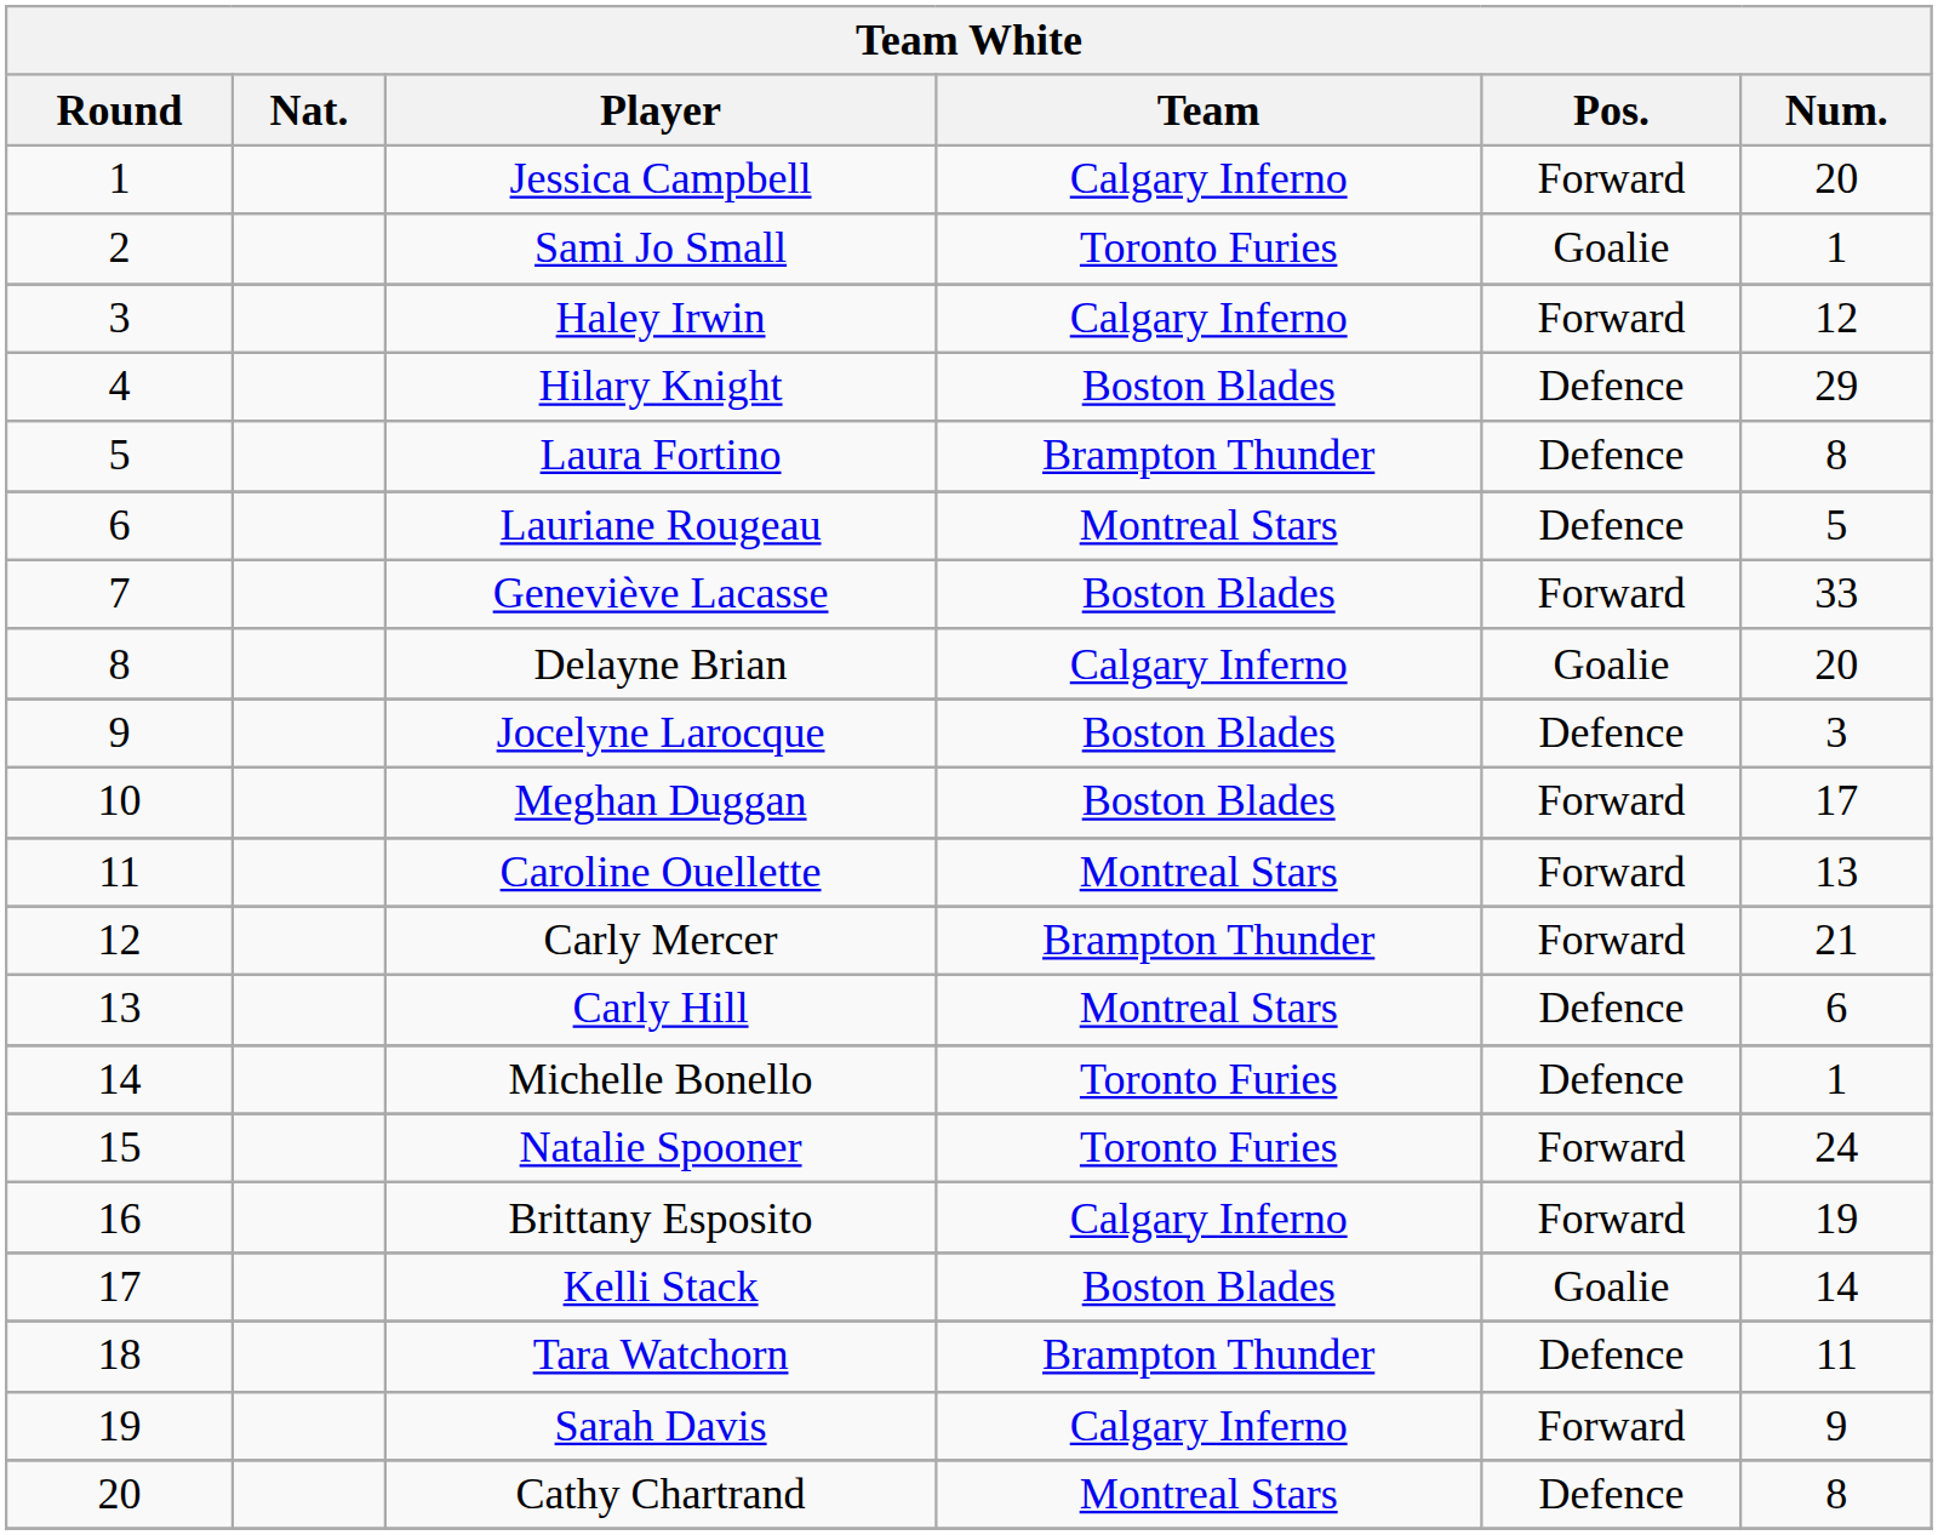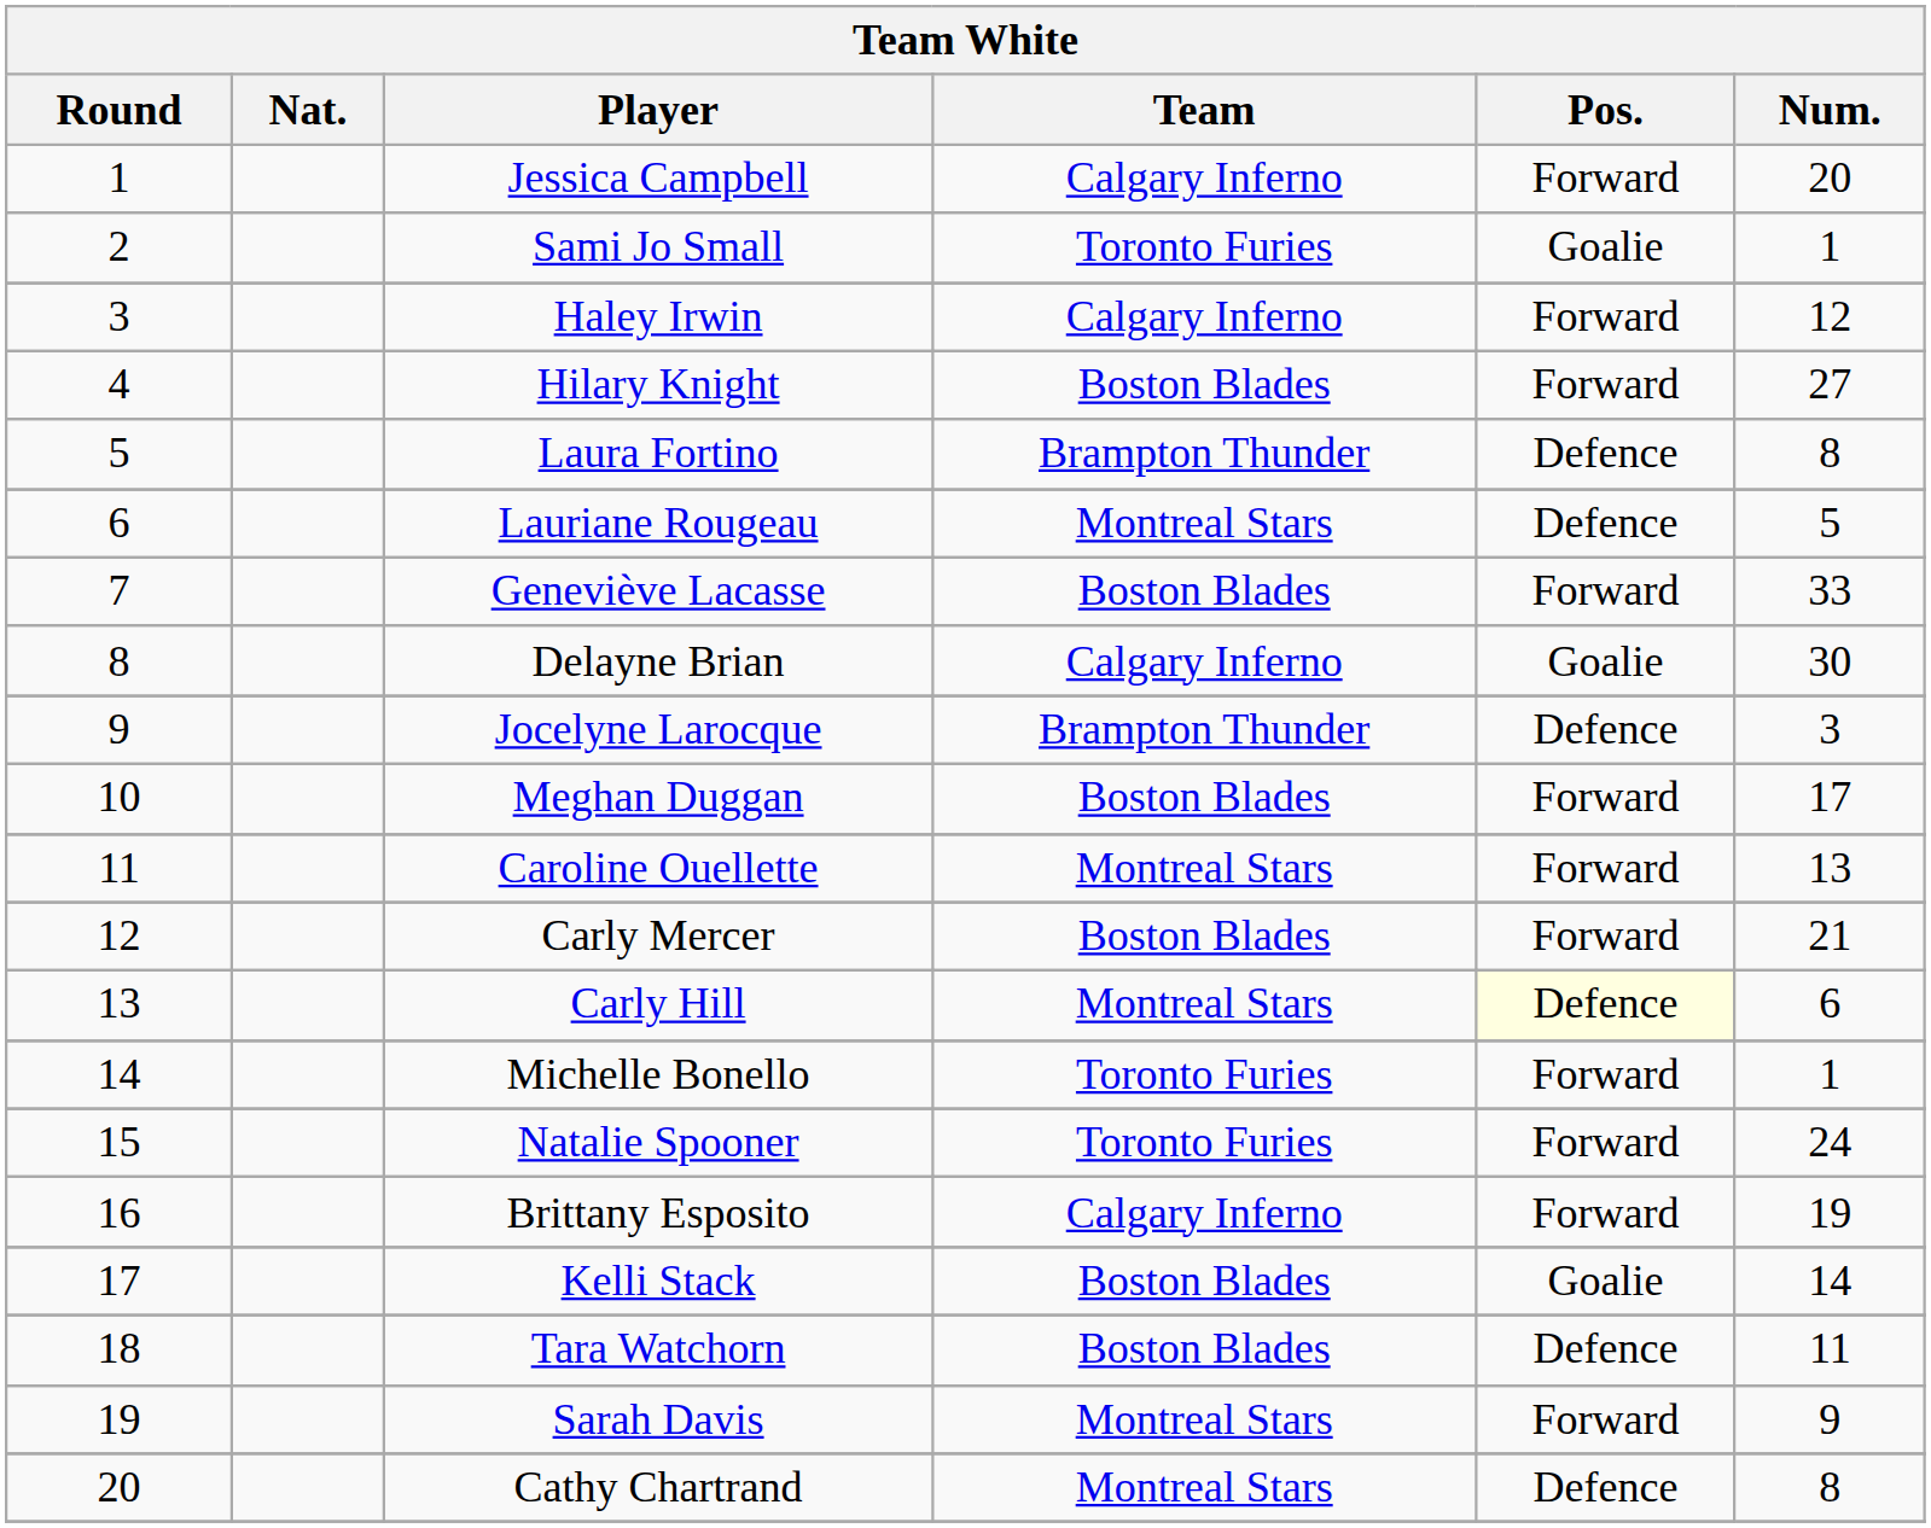Hilary Knight | Pos.: Defence -> Forward
Hilary Knight | Num.: 29 -> 27
Delayne Brian | Num.: 20 -> 30
Jocelyne Larocque | Team: Boston Blades -> Brampton Thunder
Carly Mercer | Team: Brampton Thunder -> Boston Blades
Carly Hill | Pos.: no background -> lightyellow background
Michelle Bonello | Pos.: Defence -> Forward
Tara Watchorn | Team: Brampton Thunder -> Boston Blades
Sarah Davis | Team: Calgary Inferno -> Montreal Stars
